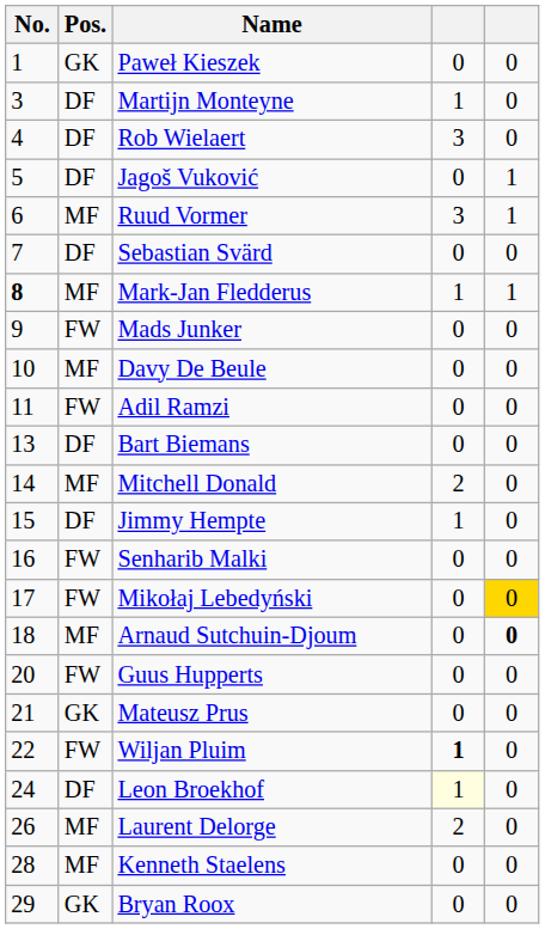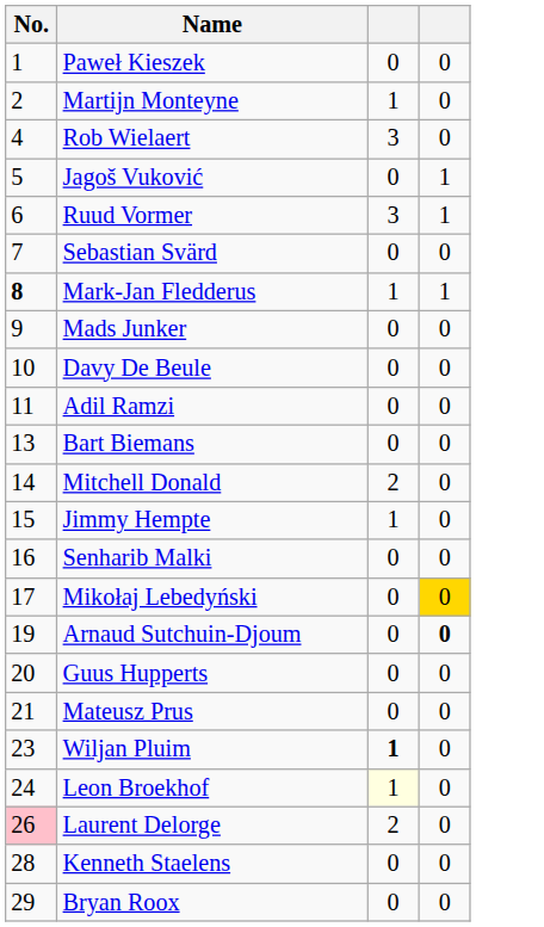- column: Pos. | GK | DF | DF | DF | MF | DF | MF | FW | MF | FW | DF | MF | DF | FW | FW | MF | FW | GK | FW | DF | MF | MF | GK
Martijn Monteyne | No.: 3 -> 2
Arnaud Sutchuin-Djoum | No.: 18 -> 19
Wiljan Pluim | No.: 22 -> 23
Laurent Delorge | No.: no background -> pink background
